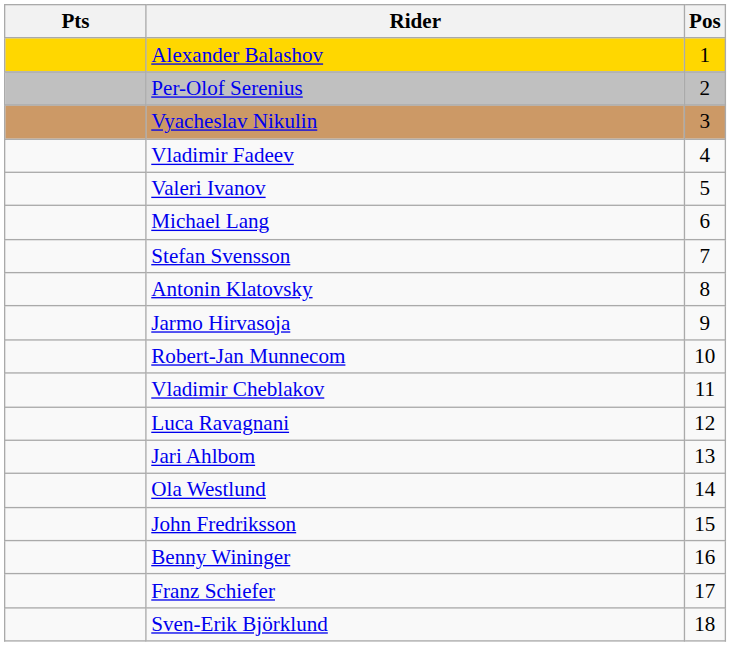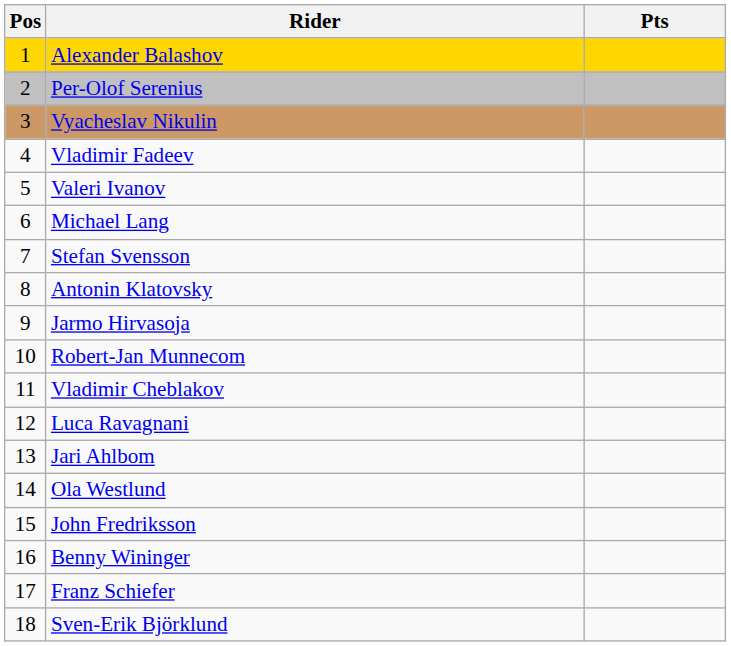columns swapped: Pos <-> Pts
